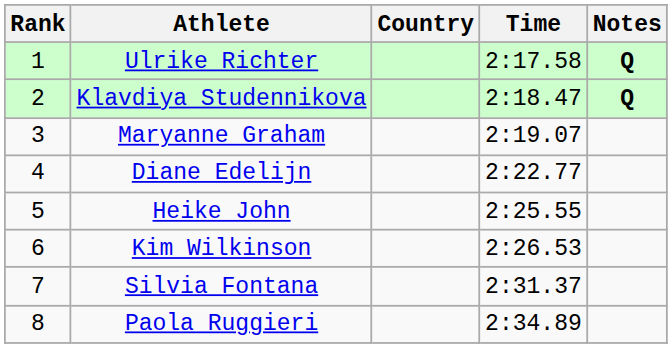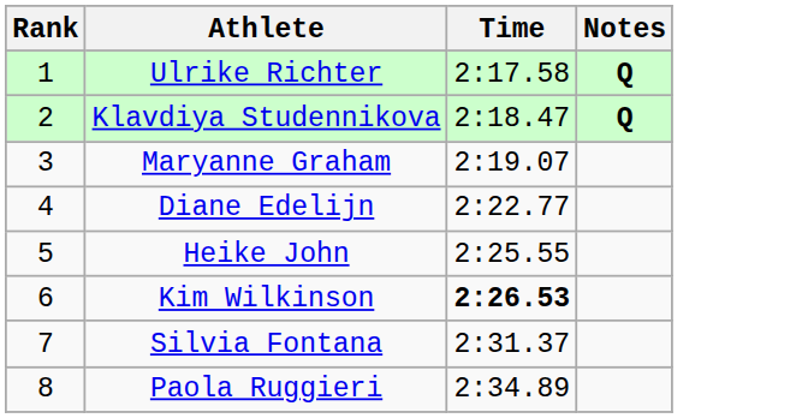- column: Country
Kim Wilkinson | Time: normal -> bold
